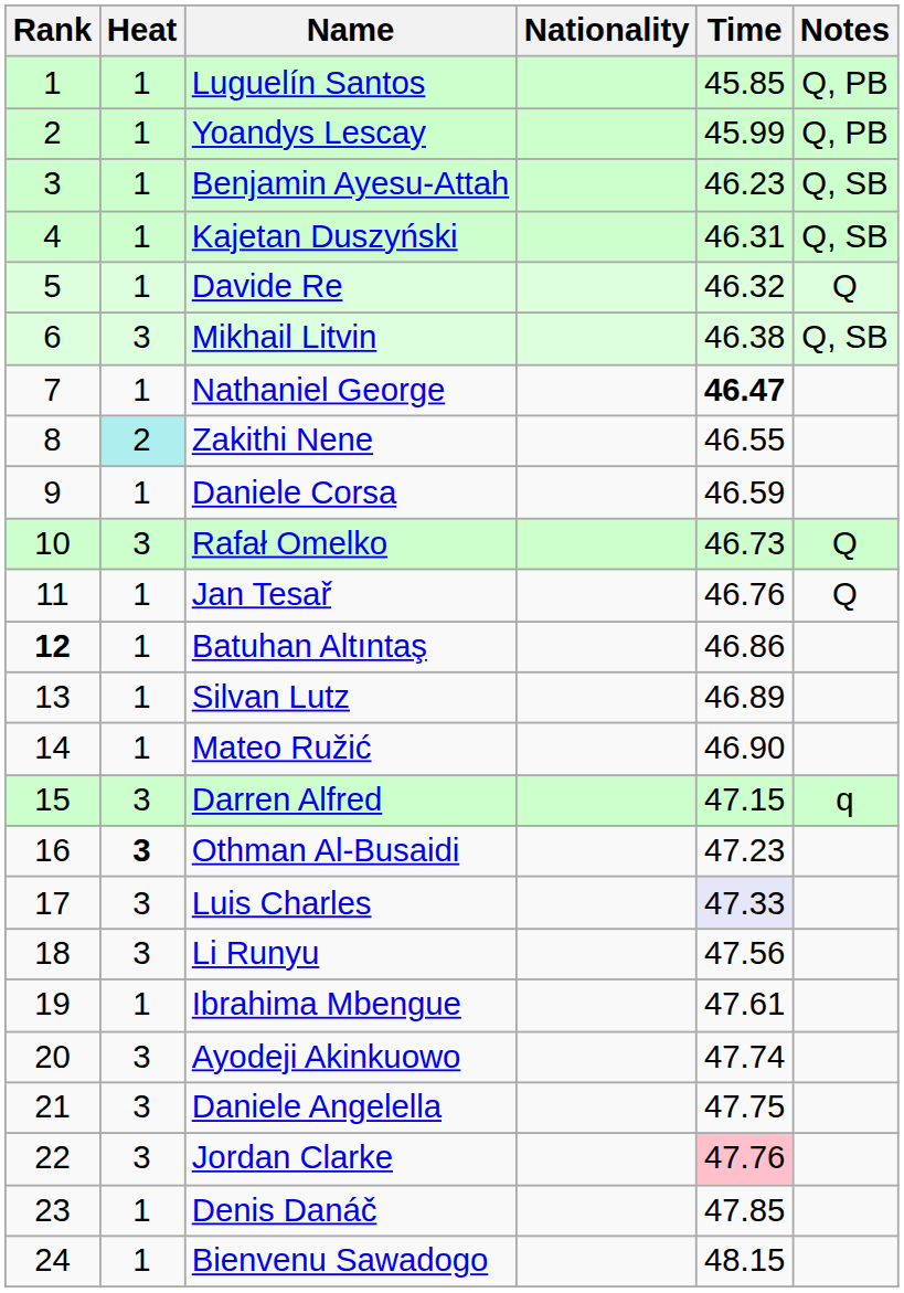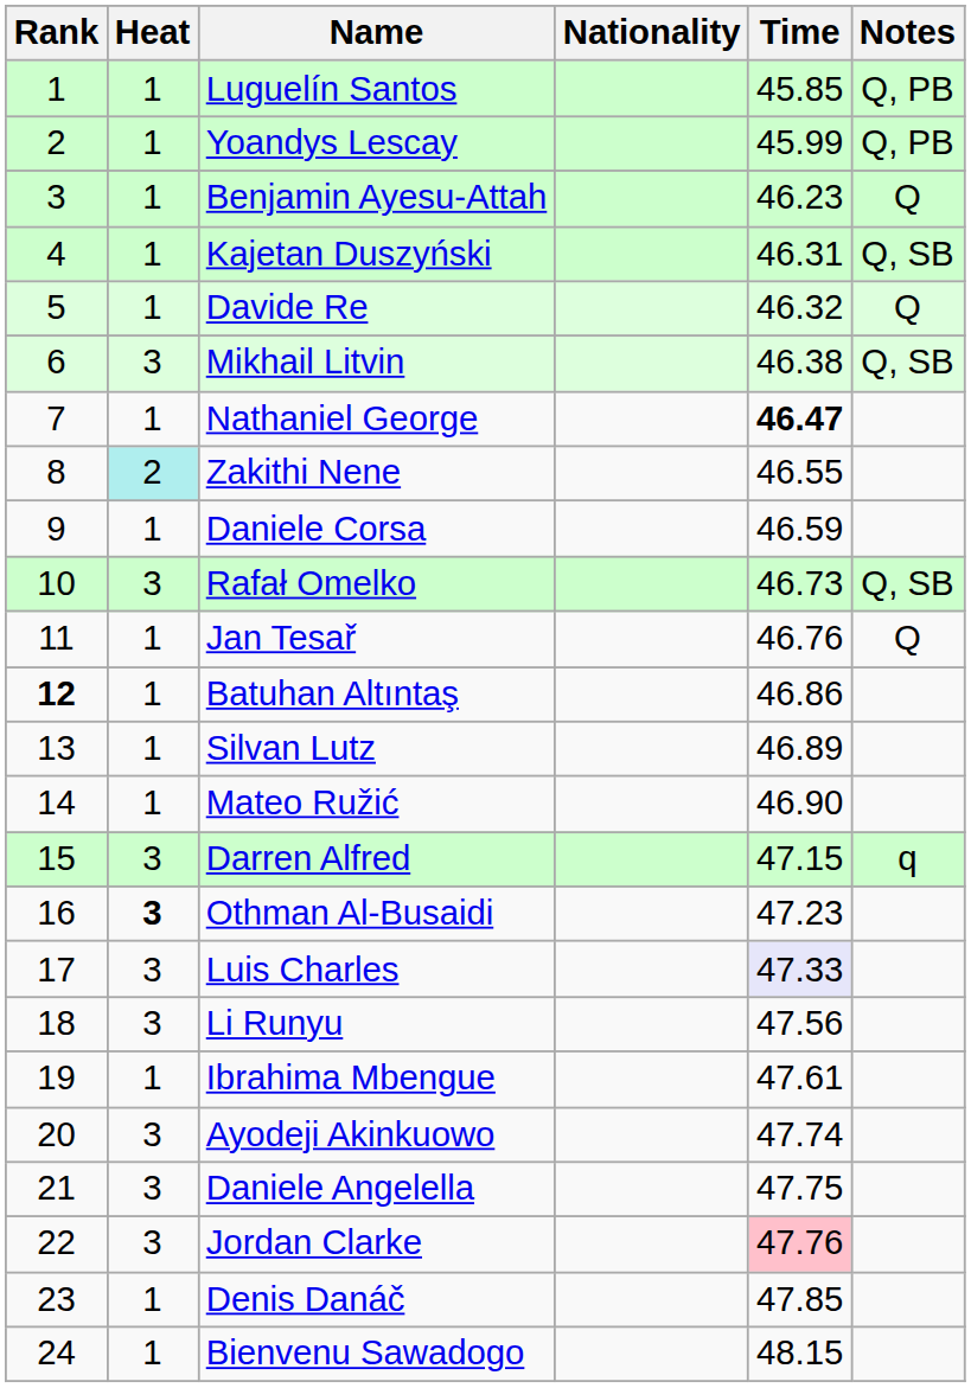Benjamin Ayesu-Attah | Notes: Q, SB -> Q
Rafał Omelko | Notes: Q -> Q, SB
